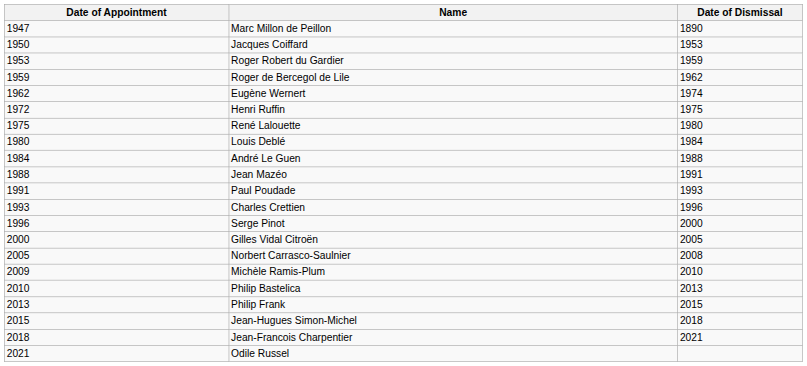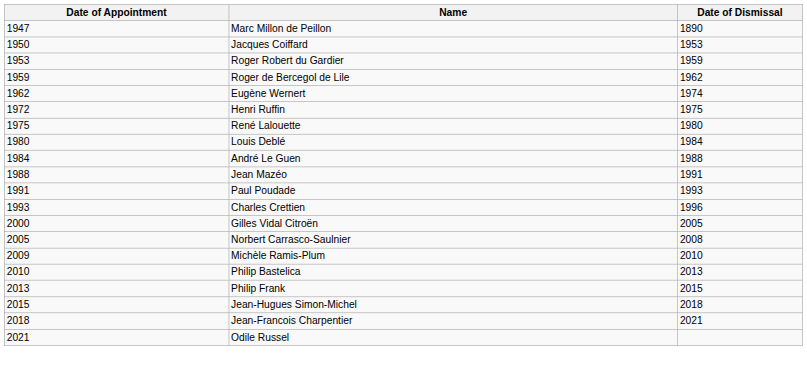- row: 1996 | Serge Pinot | 2000
